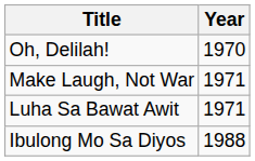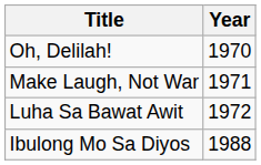Luha Sa Bawat Awit | Year: 1971 -> 1972
